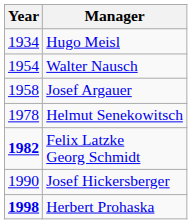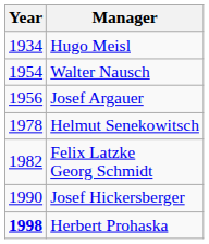Josef Argauer | Year: 1958 -> 1956
Felix Latzke Georg Schmidt | Year: bold -> normal
